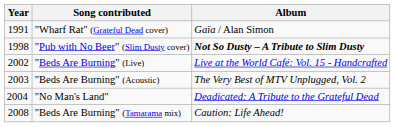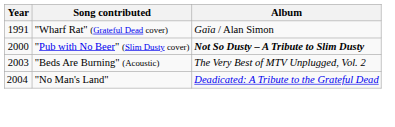"Pub with No Beer" (Slim Dusty cover) | Year: 1998 -> 2000
- row: 2002 | "Beds Are Burning" (Live) | Live at the World Café: Vol. 15 - Handcrafted
- row: 2008 | "Beds Are Burning" (Tamarama mix) | Caution: Life Ahead!
